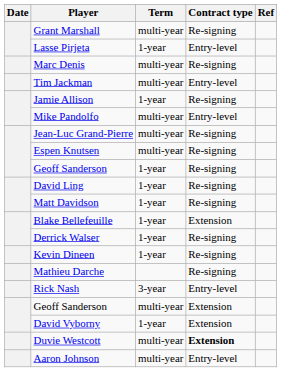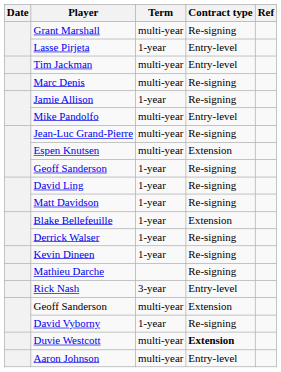rows swapped: Marc Denis <-> Tim Jackman
Espen Knutsen | Contract type: Re-signing -> Extension
David Vyborny | Contract type: Extension -> Re-signing
